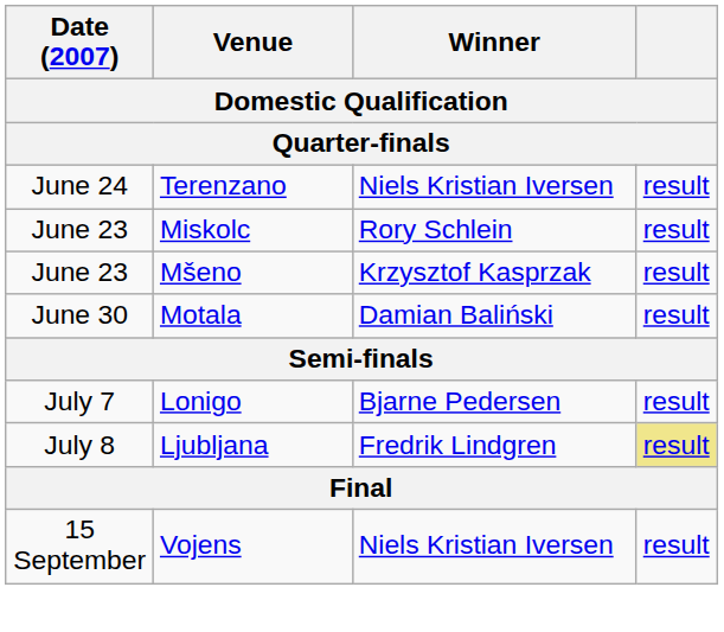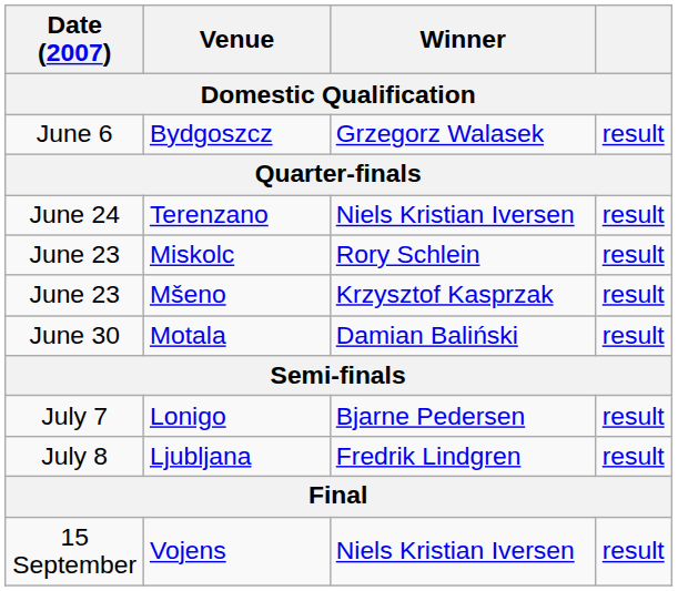+ row: June 6 | Bydgoszcz | Grzegorz Walasek | result
Ljubljana | column 4: khaki background -> no background
